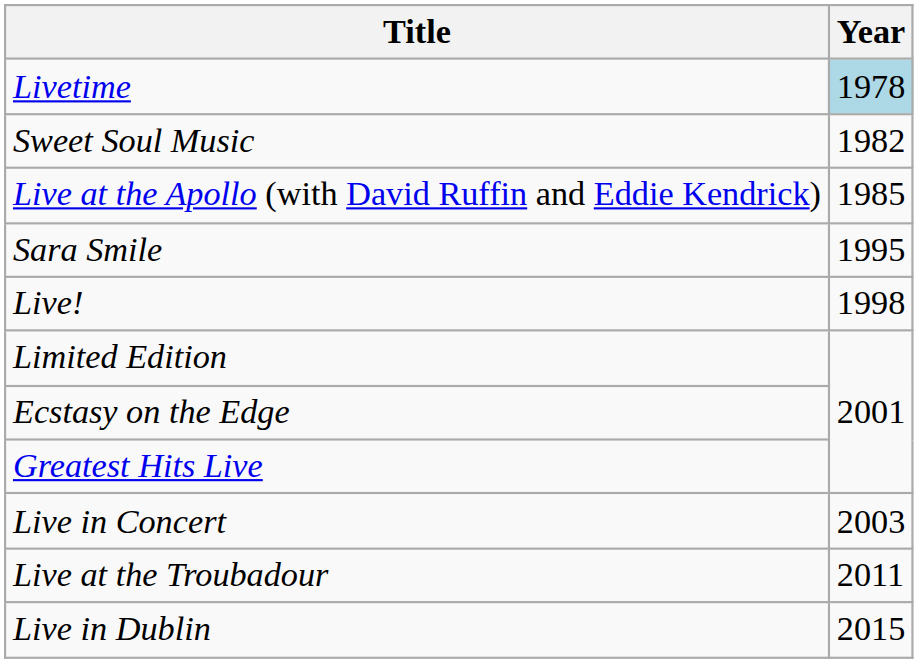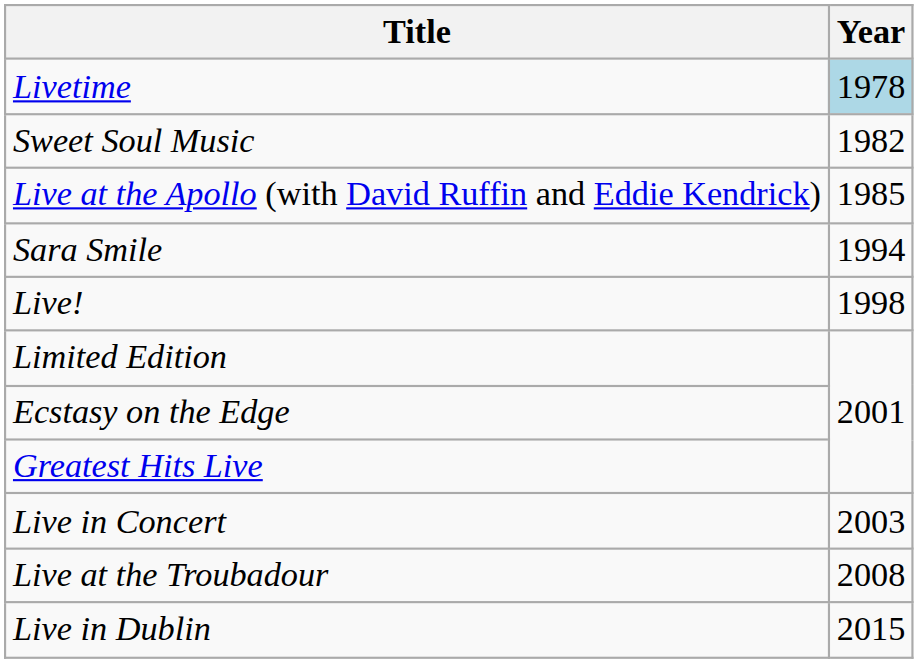Sara Smile | Year: 1995 -> 1994
Live at the Troubadour | Year: 2011 -> 2008
